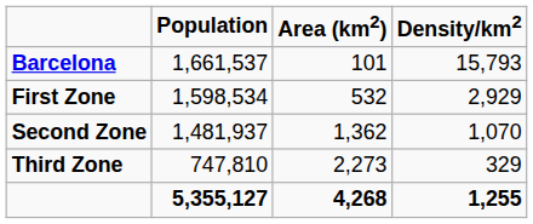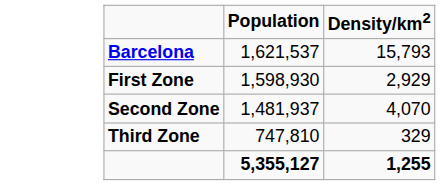- column: Area (km2) | 101 | 532 | 1,362 | 2,273 | 4,268
Barcelona | Population: 1,661,537 -> 1,621,537
First Zone | Population: 1,598,534 -> 1,598,930
Second Zone | Density/km2: 1,070 -> 4,070
